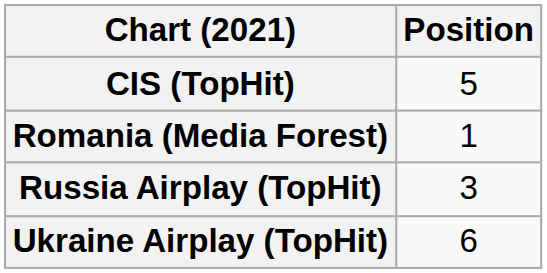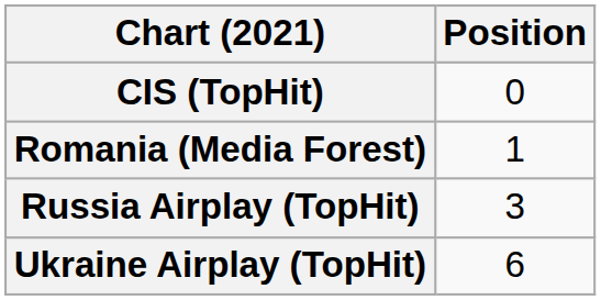CIS (TopHit) | Position: 5 -> 0
